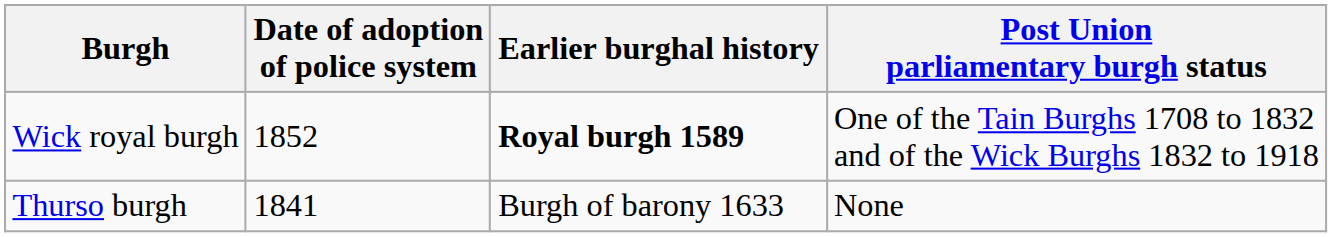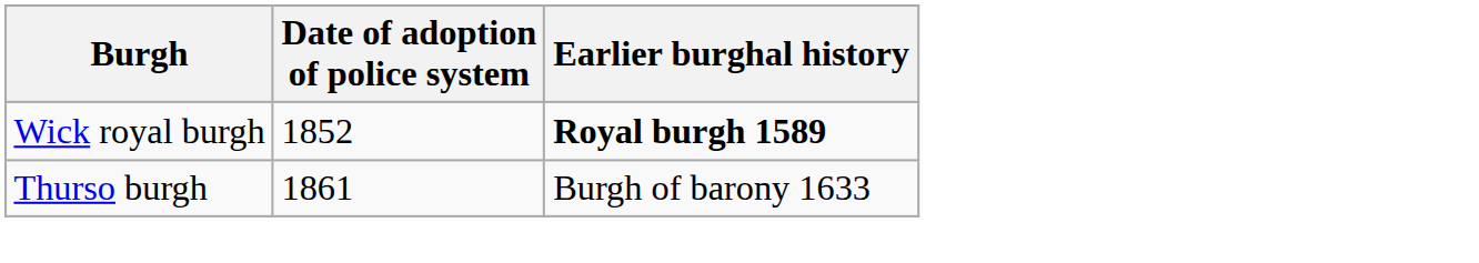- column: Post Union parliamentary burgh status | One of the Tain Burghs 1708 to 1832 and of the Wick Burghs 1832 to 1918 | None
Thurso burgh | Date of adoption of police system: 1841 -> 1861
